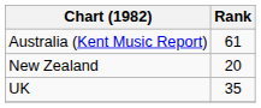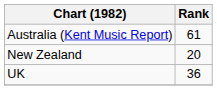UK | Rank: 35 -> 36
